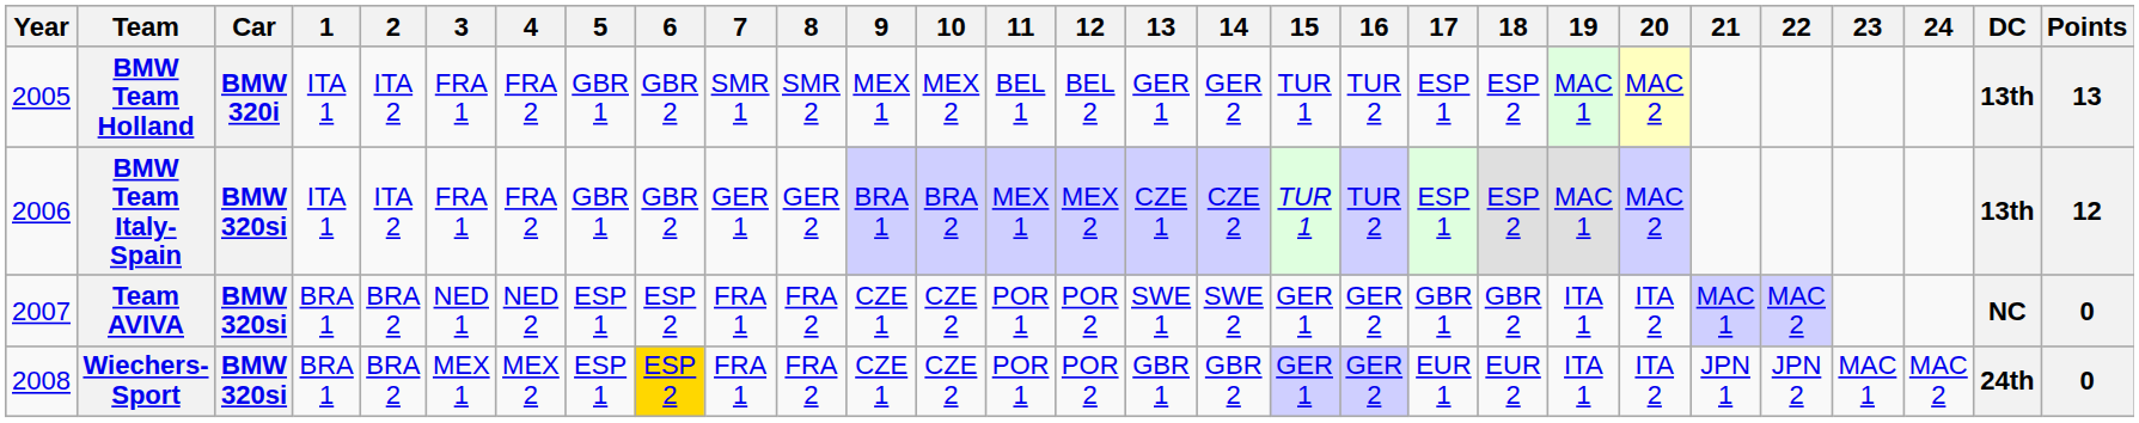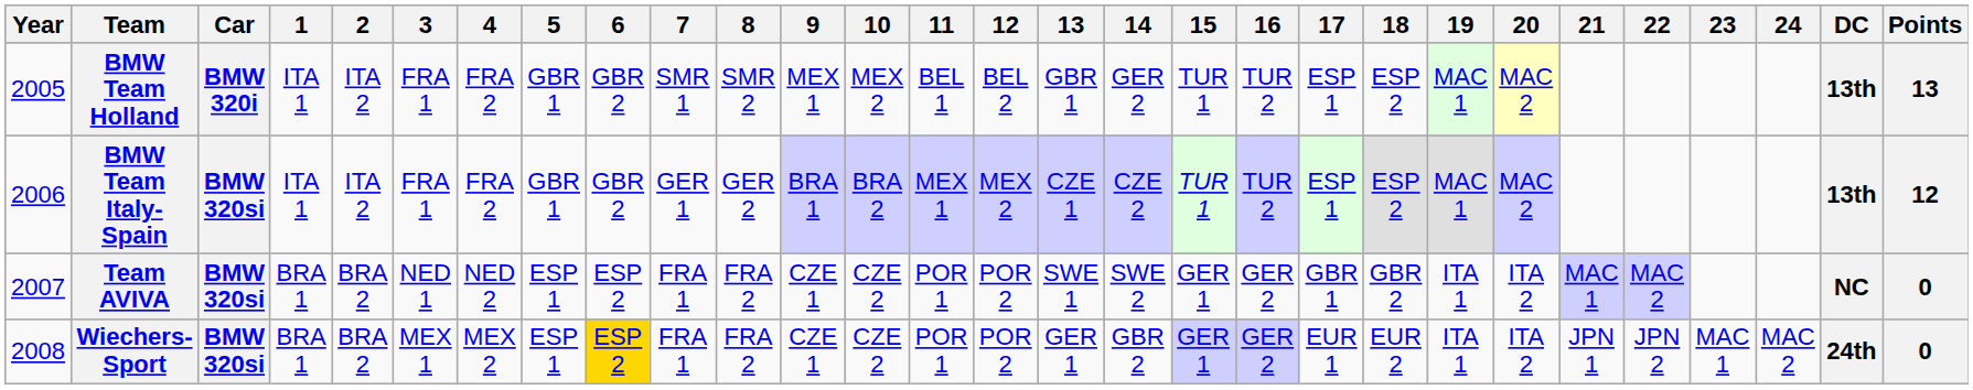BMW Team Holland | 13: GER 1 -> GBR 1
Wiechers-Sport | 13: GBR 1 -> GER 1
